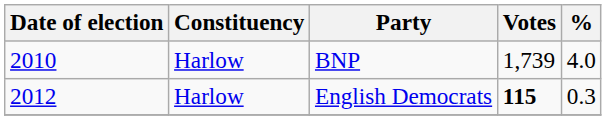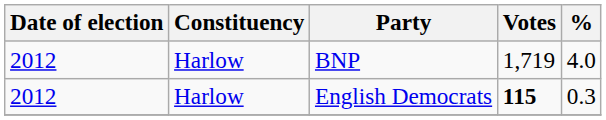BNP | Date of election: 2010 -> 2012
BNP | Votes: 1,739 -> 1,719
